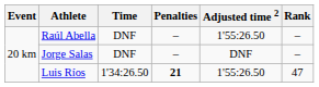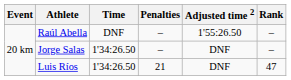Jorge Salas | Time: DNF -> 1'34:26.50
Luis Ríos | Penalties: bold -> normal
Luis Ríos | Adjusted time 2: 1'55:26.50 -> DNF
